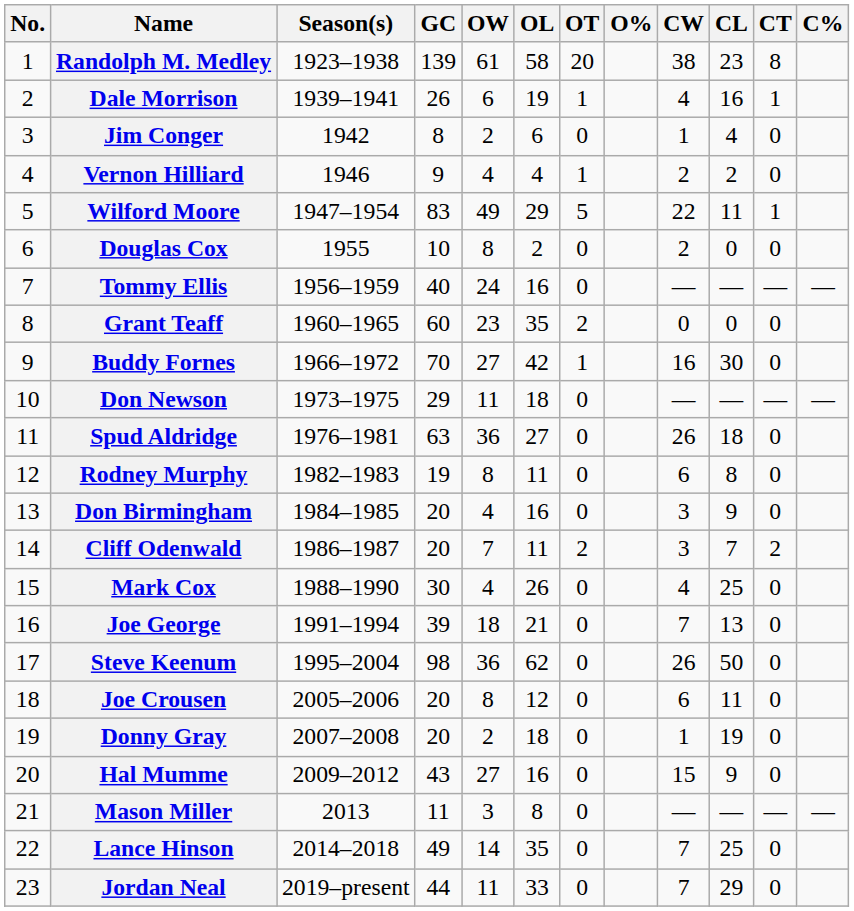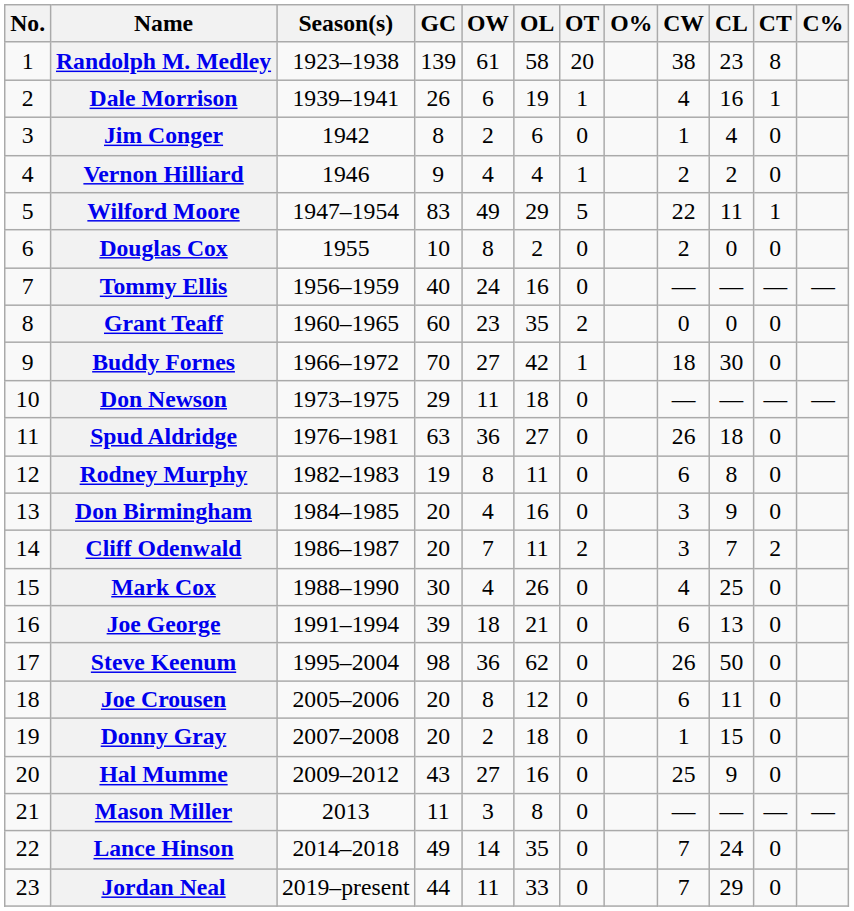Buddy Fornes | CW: 16 -> 18
Joe George | CW: 7 -> 6
Donny Gray | CL: 19 -> 15
Hal Mumme | CW: 15 -> 25
Lance Hinson | CL: 25 -> 24
